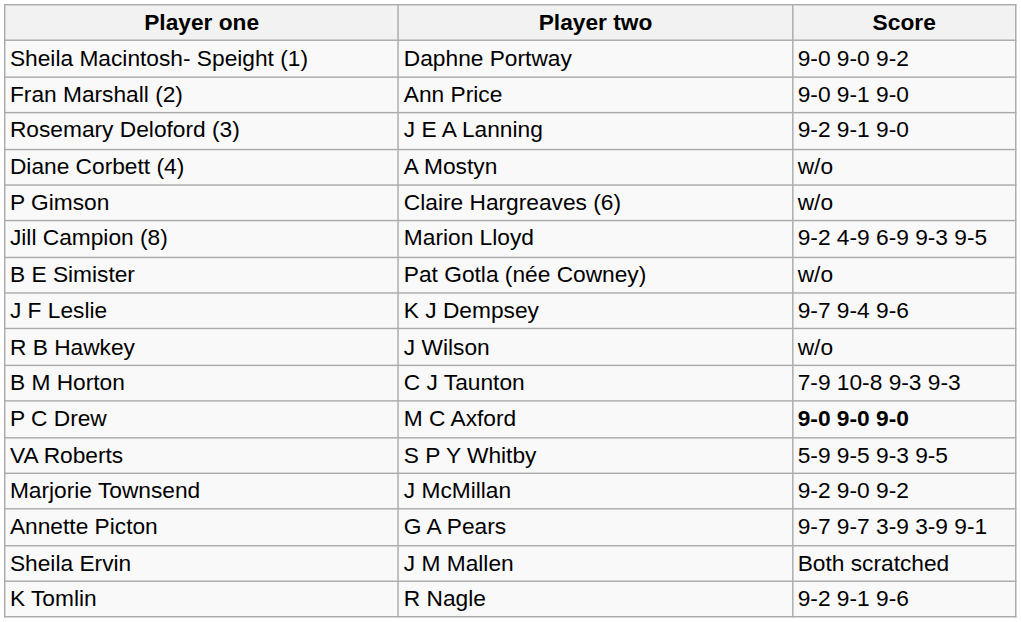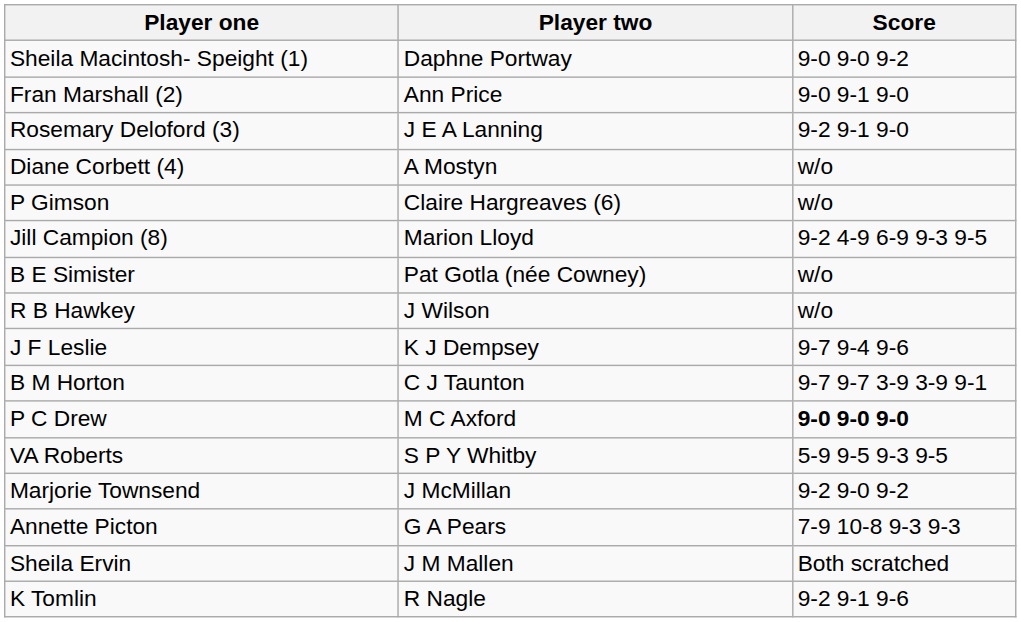rows swapped: R B Hawkey <-> J F Leslie
B M Horton | Score: 7-9 10-8 9-3 9-3 -> 9-7 9-7 3-9 3-9 9-1
Annette Picton | Score: 9-7 9-7 3-9 3-9 9-1 -> 7-9 10-8 9-3 9-3
